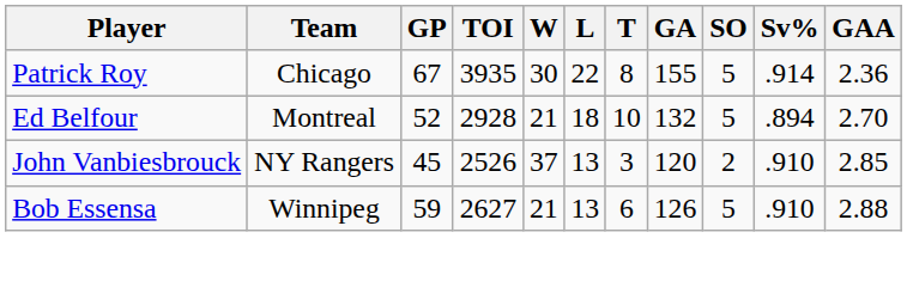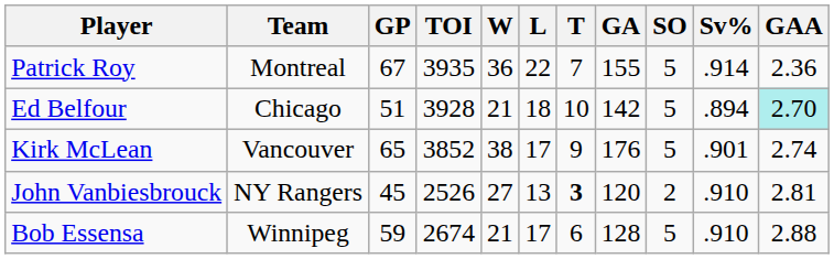Patrick Roy | Team: Chicago -> Montreal
Patrick Roy | W: 30 -> 36
Patrick Roy | T: 8 -> 7
Ed Belfour | Team: Montreal -> Chicago
Ed Belfour | GP: 52 -> 51
Ed Belfour | TOI: 2928 -> 3928
Ed Belfour | GA: 132 -> 142
Ed Belfour | GAA: no background -> paleturquoise background
+ row: Kirk McLean | Vancouver | 65 | 3852 | 38 | 17 | 9 | 176 | 5 | .901 | 2.74
John Vanbiesbrouck | W: 37 -> 27
John Vanbiesbrouck | T: normal -> bold
John Vanbiesbrouck | GAA: 2.85 -> 2.81
Bob Essensa | TOI: 2627 -> 2674
Bob Essensa | L: 13 -> 17
Bob Essensa | GA: 126 -> 128
